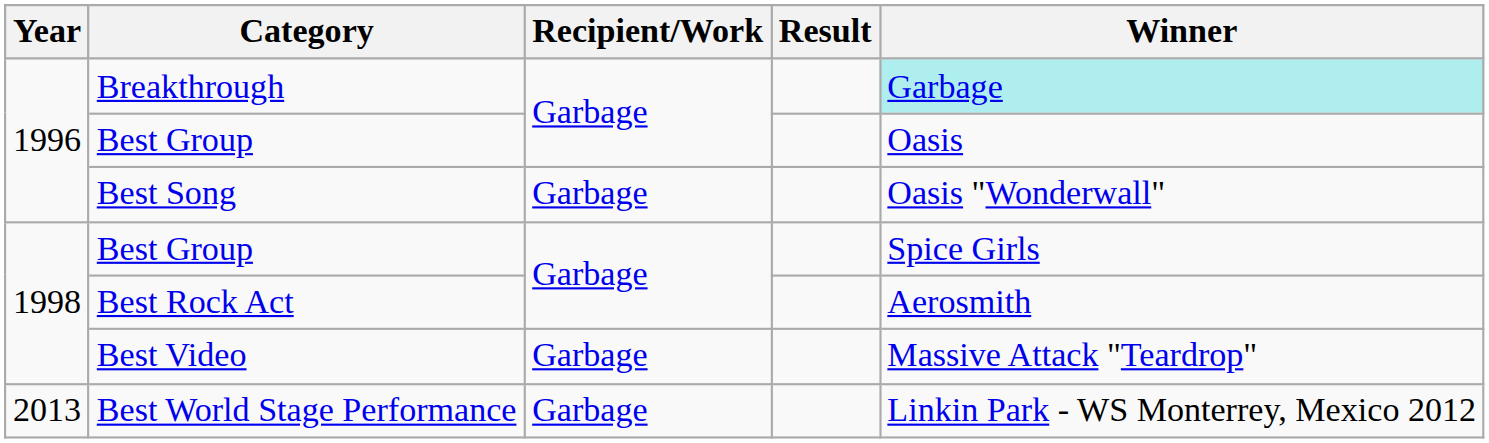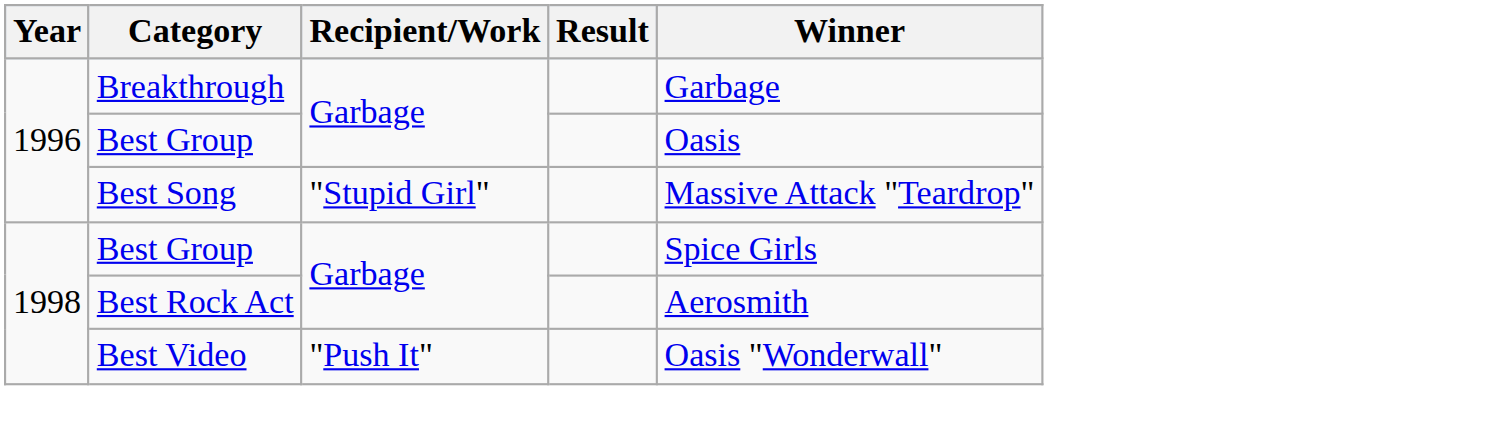Breakthrough | Winner: paleturquoise background -> no background
Best Song | Recipient/Work: Garbage -> "Stupid Girl"
Best Song | Winner: Oasis "Wonderwall" -> Massive Attack "Teardrop"
Best Video | Recipient/Work: Garbage -> "Push It"
Best Video | Winner: Massive Attack "Teardrop" -> Oasis "Wonderwall"
- row: 2013 | Best World Stage Performance | Garbage | Linkin Park - WS Monterrey, Mexico 2012
